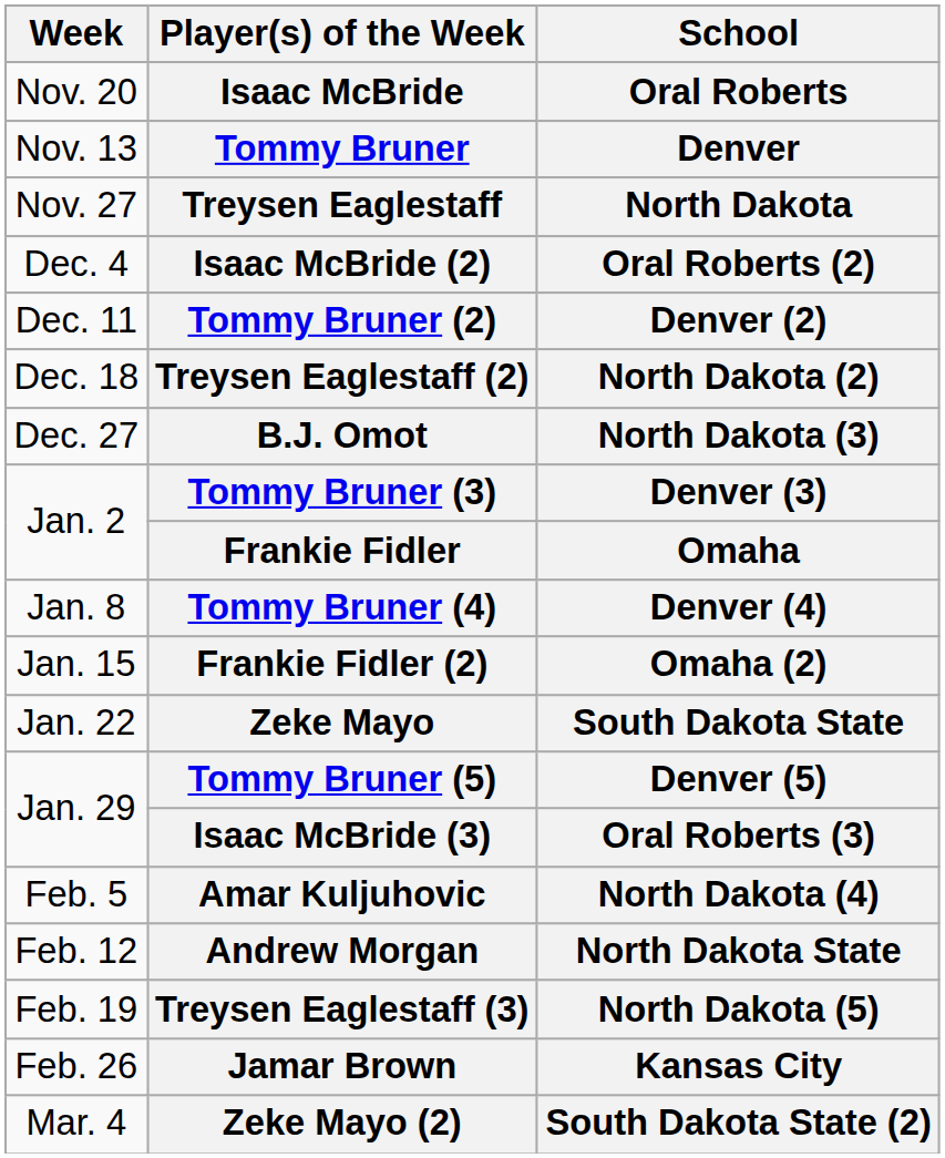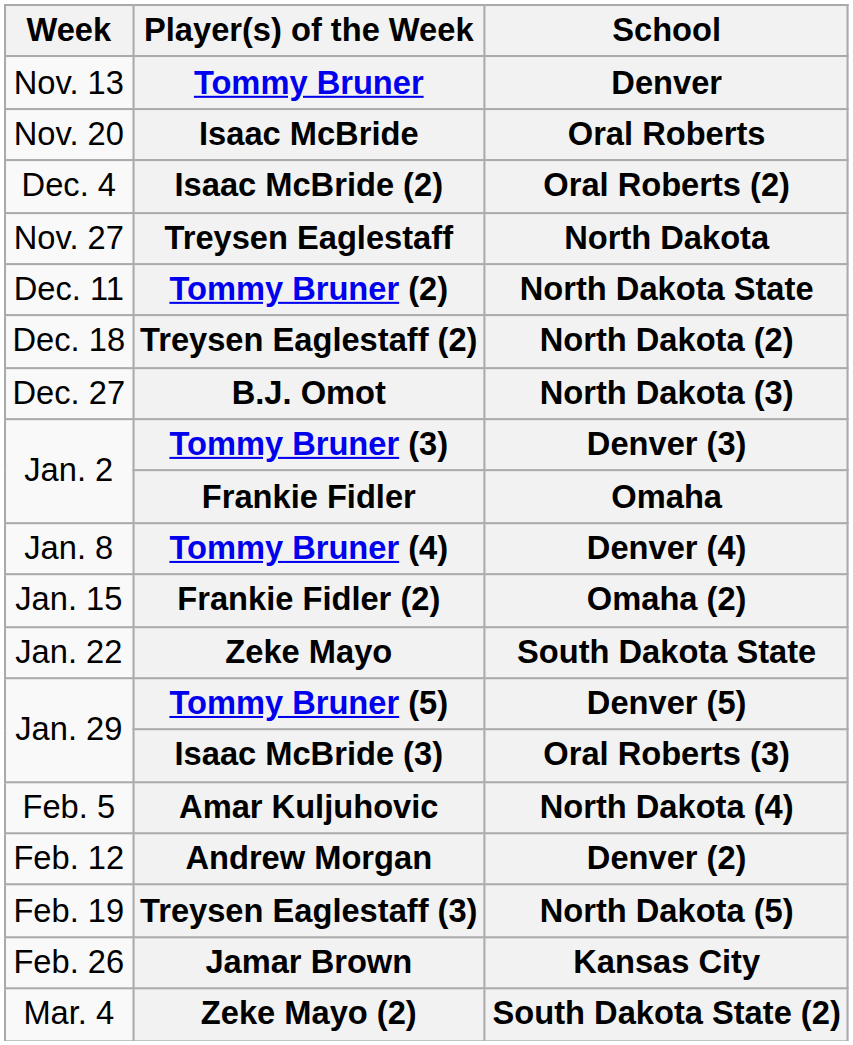rows swapped: Tommy Bruner <-> Isaac McBride
rows swapped: Treysen Eaglestaff <-> Isaac McBride (2)
Tommy Bruner (2) | School: Denver (2) -> North Dakota State
Andrew Morgan | School: North Dakota State -> Denver (2)
